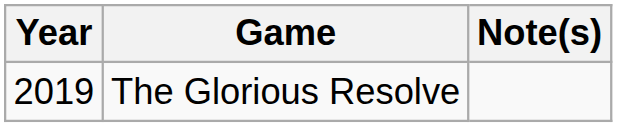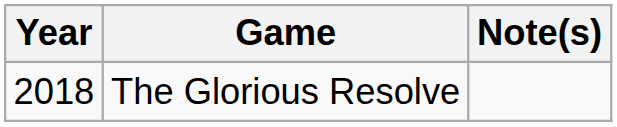The Glorious Resolve | Year: 2019 -> 2018
